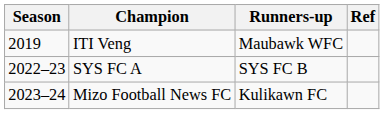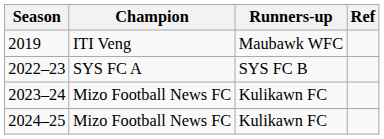+ row: 2024–25 | Mizo Football News FC | Kulikawn FC
